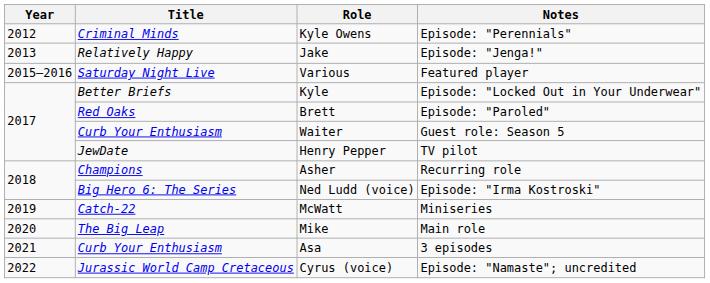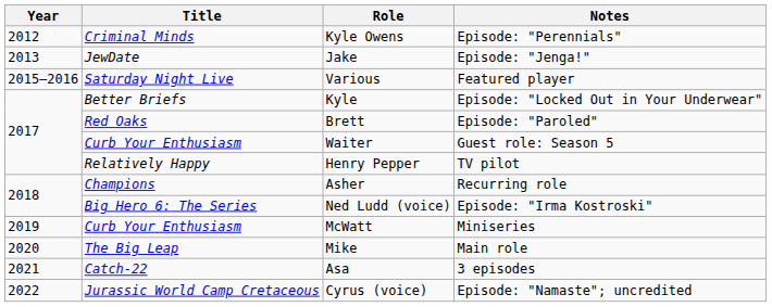Jake | Title: Relatively Happy -> JewDate
Henry Pepper | Title: JewDate -> Relatively Happy
McWatt | Title: Catch-22 -> Curb Your Enthusiasm
Asa | Title: Curb Your Enthusiasm -> Catch-22
